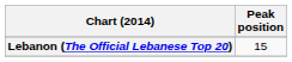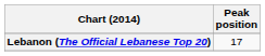Lebanon (The Official Lebanese Top 20) | Peak position: 15 -> 17
